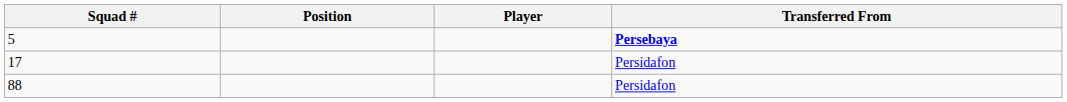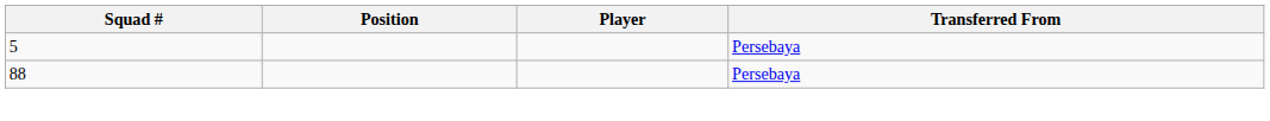5 | Transferred From: bold -> normal
- row: 17 | Persidafon
88 | Transferred From: Persidafon -> Persebaya
